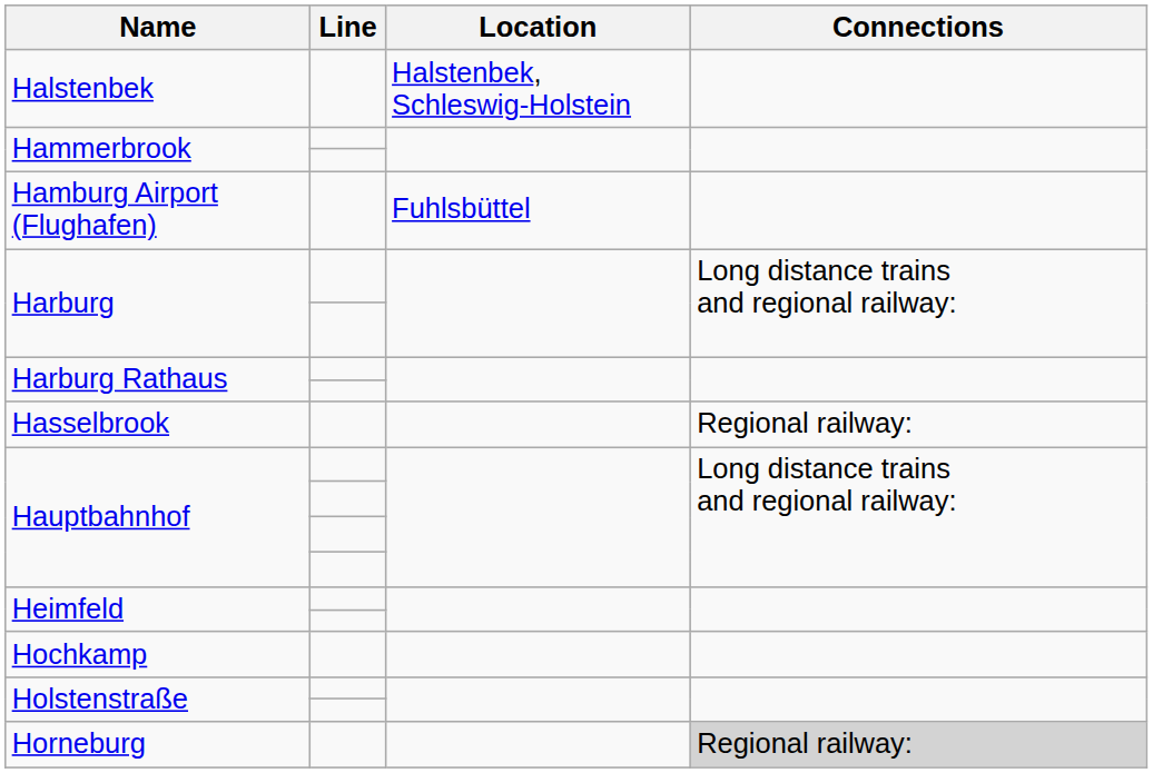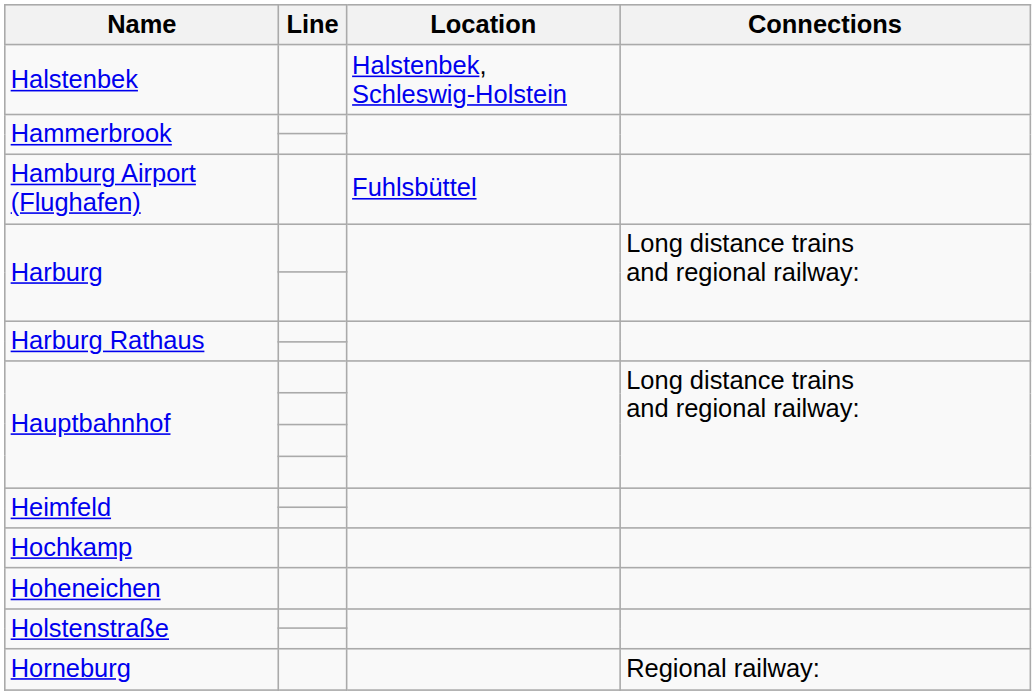- row: Hasselbrook | Regional railway:
+ row: Hoheneichen
Horneburg | Connections: lightgrey background -> no background
